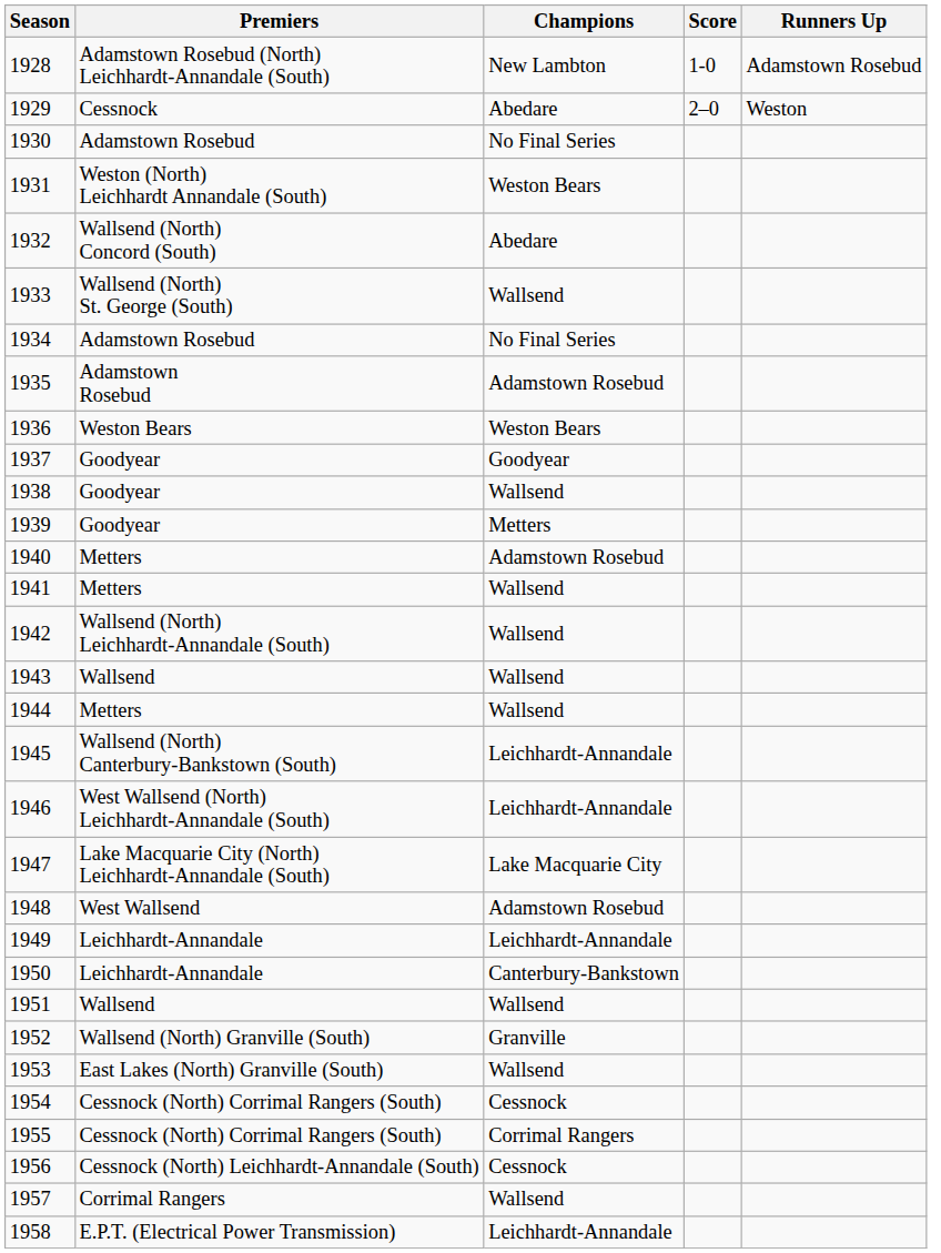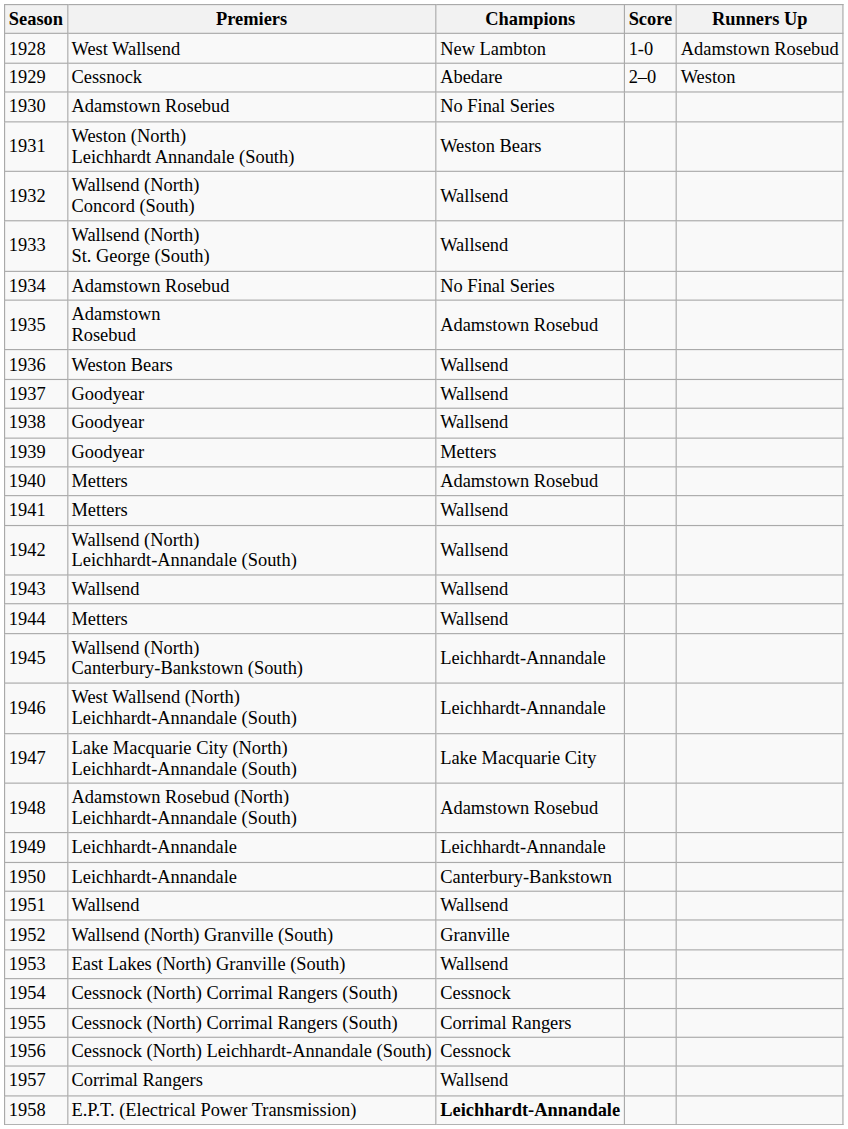1928 | Premiers: Adamstown Rosebud (North) Leichhardt-Annandale (South) -> West Wallsend
1932 | Champions: Abedare -> Wallsend
1936 | Champions: Weston Bears -> Wallsend
1937 | Champions: Goodyear -> Wallsend
1948 | Premiers: West Wallsend -> Adamstown Rosebud (North) Leichhardt-Annandale (South)
1958 | Champions: normal -> bold
